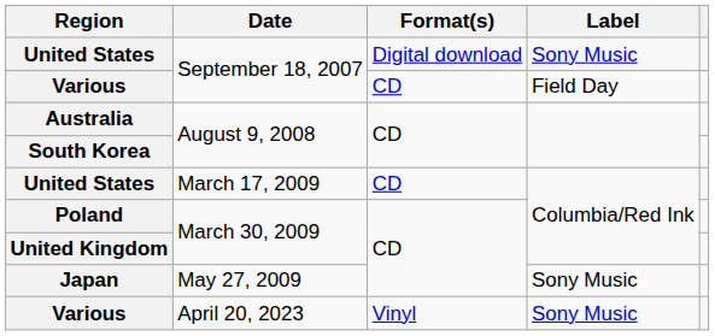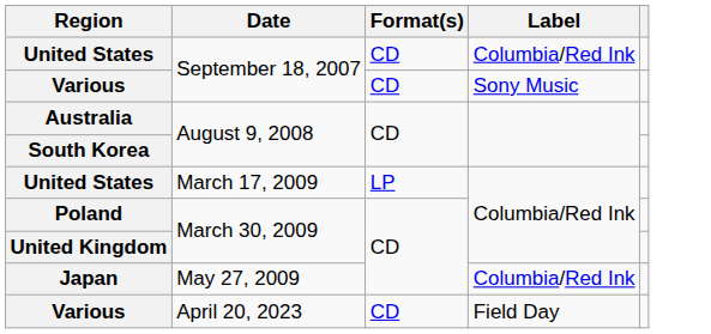United States / September 18, 2007 | Format(s): Digital download -> CD
United States / September 18, 2007 | Label: Sony Music -> Columbia/Red Ink
Various / September 18, 2007 | Label: Field Day -> Sony Music
United States / March 17, 2009 | Format(s): CD -> LP
Japan | Label: Sony Music -> Columbia/Red Ink
Various / April 20, 2023 | Format(s): Vinyl -> CD
Various / April 20, 2023 | Label: Sony Music -> Field Day
